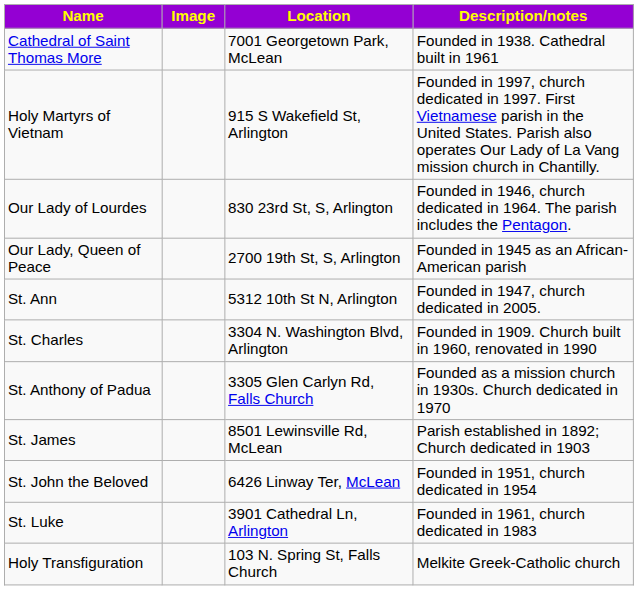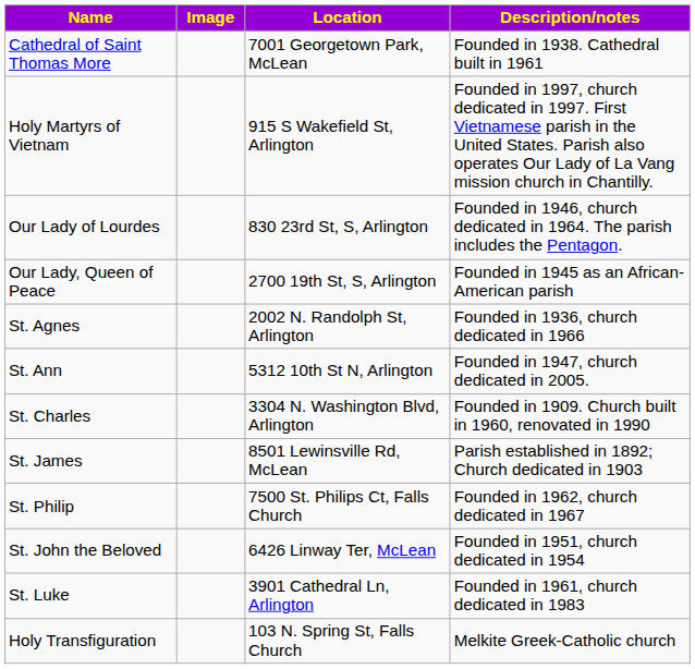+ row: St. Agnes | 2002 N. Randolph St, Arlington | Founded in 1936, church dedicated in 1966
- row: St. Anthony of Padua | 3305 Glen Carlyn Rd, Falls Church | Founded as a mission church in 1930s. Church dedicated in 1970
+ row: St. Philip | 7500 St. Philips Ct, Falls Church | Founded in 1962, church dedicated in 1967
